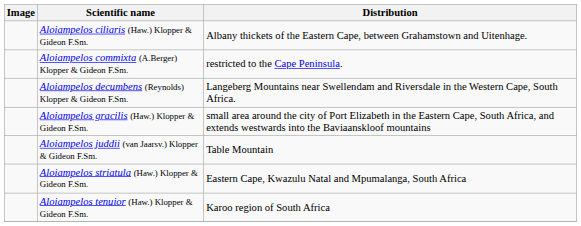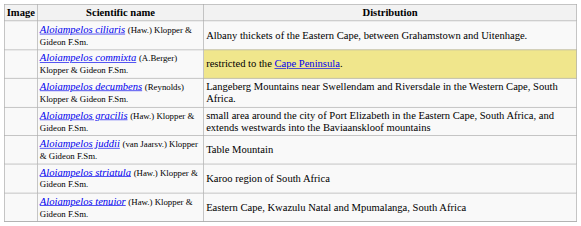Aloiampelos commixta (A.Berger) Klopper & Gideon F.Sm. | Distribution: no background -> khaki background
Aloiampelos striatula (Haw.) Klopper & Gideon F.Sm. | Distribution: Eastern Cape, Kwazulu Natal and Mpumalanga, South Africa -> Karoo region of South Africa
Aloiampelos tenuior (Haw.) Klopper & Gideon F.Sm. | Distribution: Karoo region of South Africa -> Eastern Cape, Kwazulu Natal and Mpumalanga, South Africa
